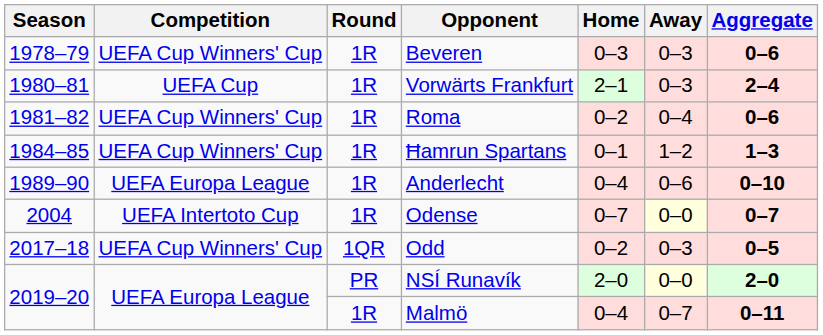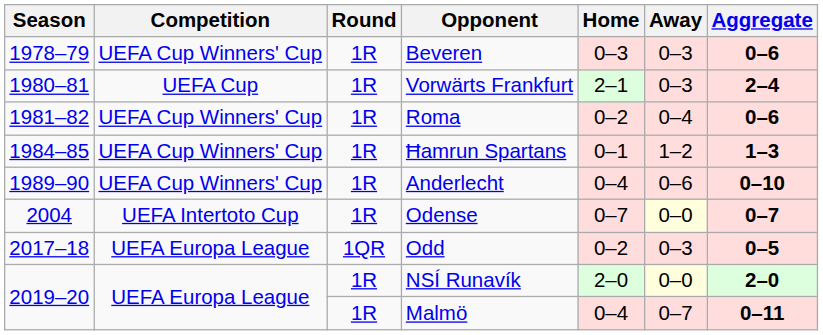Anderlecht | Competition: UEFA Europa League -> UEFA Cup Winners' Cup
Odd | Competition: UEFA Cup Winners' Cup -> UEFA Europa League
NSÍ Runavík | Round: PR -> 1R
